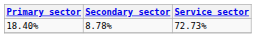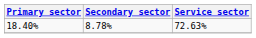18.40% | Service sector: 72.73% -> 72.63%
